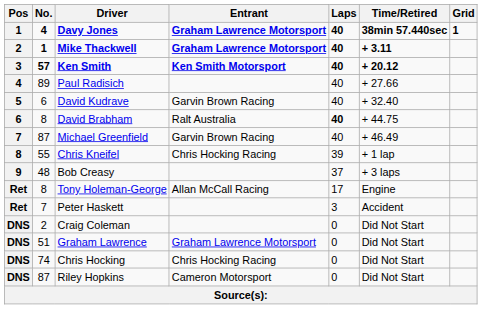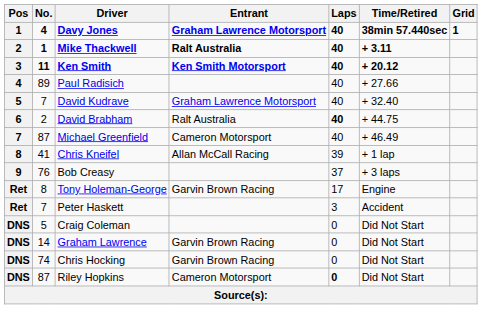Mike Thackwell | Entrant: Graham Lawrence Motorsport -> Ralt Australia
Ken Smith | No.: 57 -> 11
David Kudrave | No.: 6 -> 7
David Kudrave | Entrant: Garvin Brown Racing -> Graham Lawrence Motorsport
David Brabham | No.: 8 -> 2
Michael Greenfield | Entrant: Garvin Brown Racing -> Cameron Motorsport
Chris Kneifel | No.: 55 -> 41
Chris Kneifel | Entrant: Chris Hocking Racing -> Allan McCall Racing
Bob Creasy | No.: 48 -> 76
Tony Holeman-George | Entrant: Allan McCall Racing -> Garvin Brown Racing
Craig Coleman | No.: 2 -> 5
Graham Lawrence | No.: 51 -> 14
Graham Lawrence | Entrant: Graham Lawrence Motorsport -> Garvin Brown Racing
Chris Hocking | Entrant: Chris Hocking Racing -> Garvin Brown Racing
Riley Hopkins | Laps: normal -> bold
